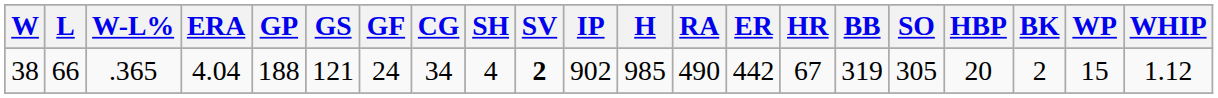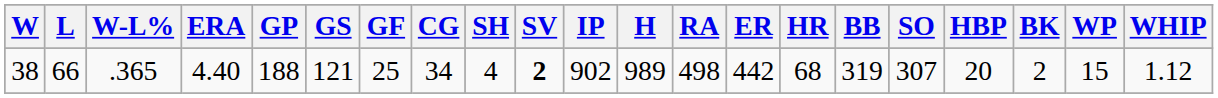38 | ERA: 4.04 -> 4.40
38 | GF: 24 -> 25
38 | H: 985 -> 989
38 | RA: 490 -> 498
38 | HR: 67 -> 68
38 | SO: 305 -> 307
